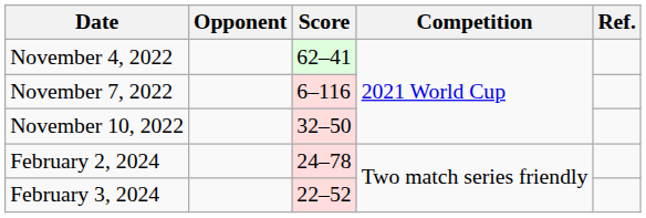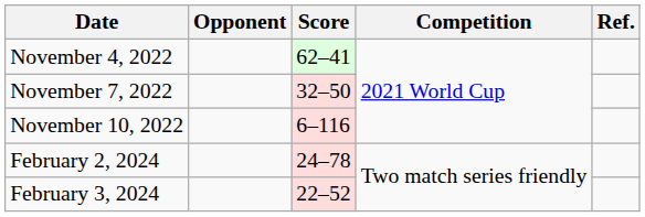November 7, 2022 | Score: 6–116 -> 32–50
November 10, 2022 | Score: 32–50 -> 6–116
